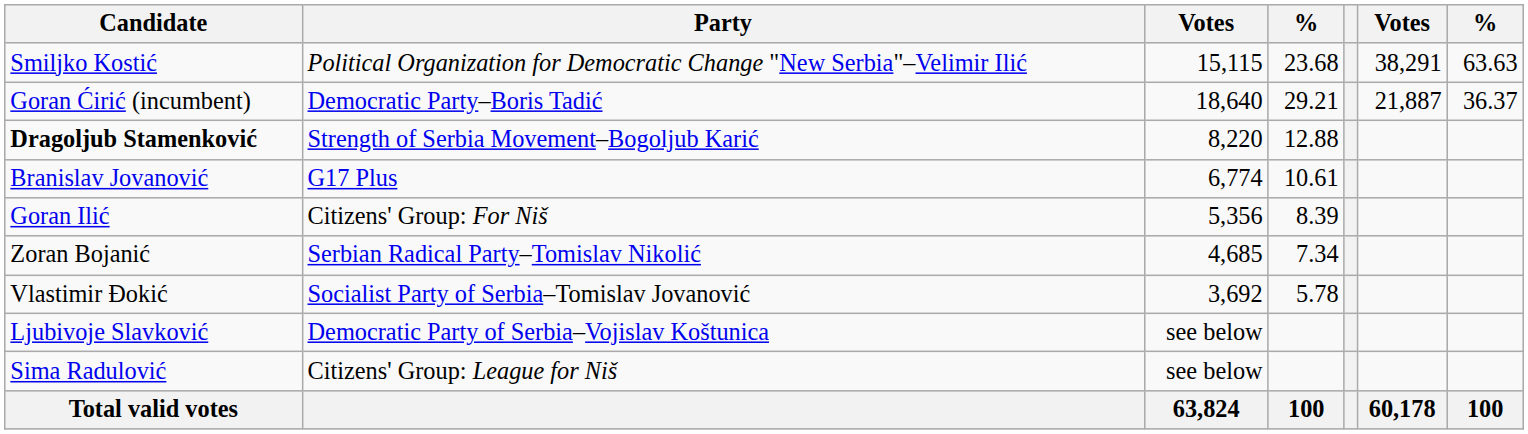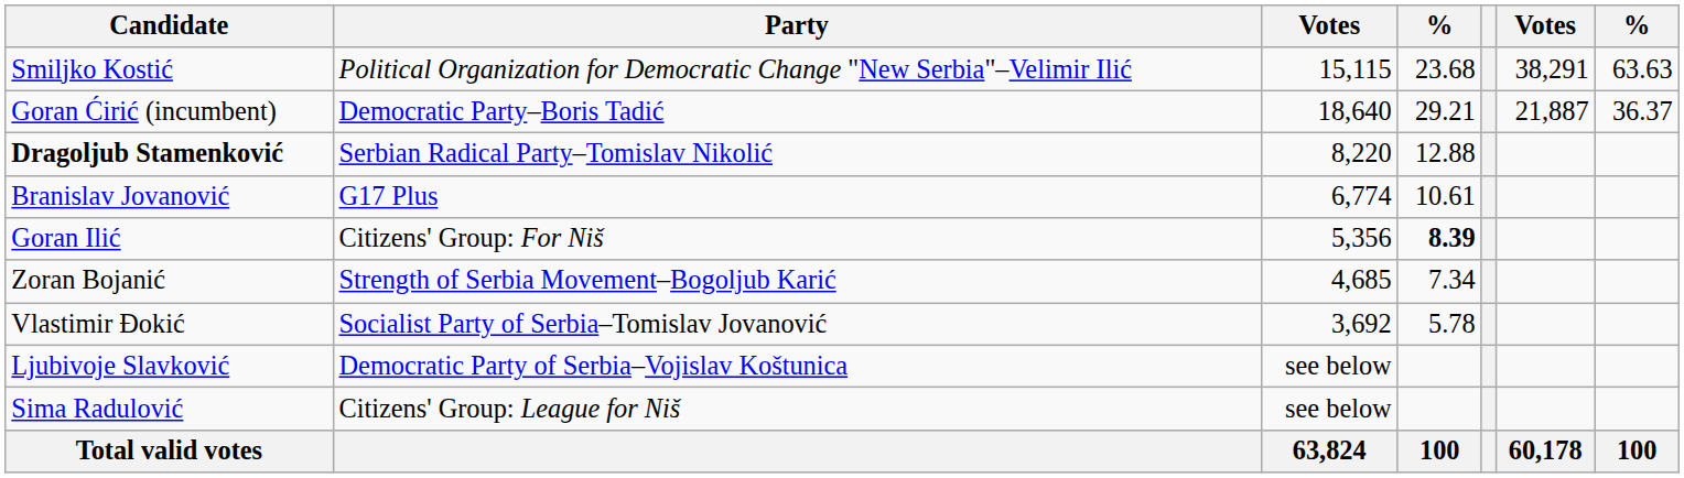Dragoljub Stamenković | Party: Strength of Serbia Movement–Bogoljub Karić -> Serbian Radical Party–Tomislav Nikolić
Goran Ilić | column 4: normal -> bold
Zoran Bojanić | Party: Serbian Radical Party–Tomislav Nikolić -> Strength of Serbia Movement–Bogoljub Karić
